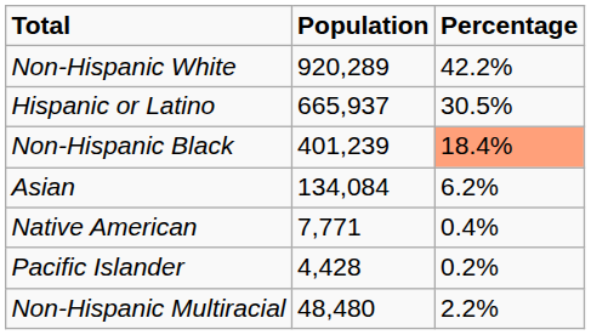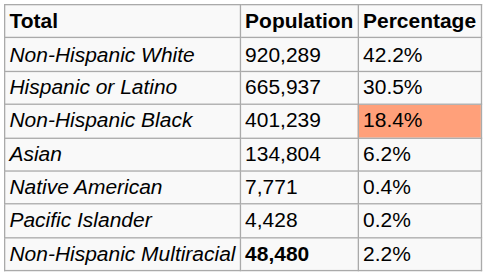Asian | Population: 134,084 -> 134,804
Non-Hispanic Multiracial | Population: normal -> bold
